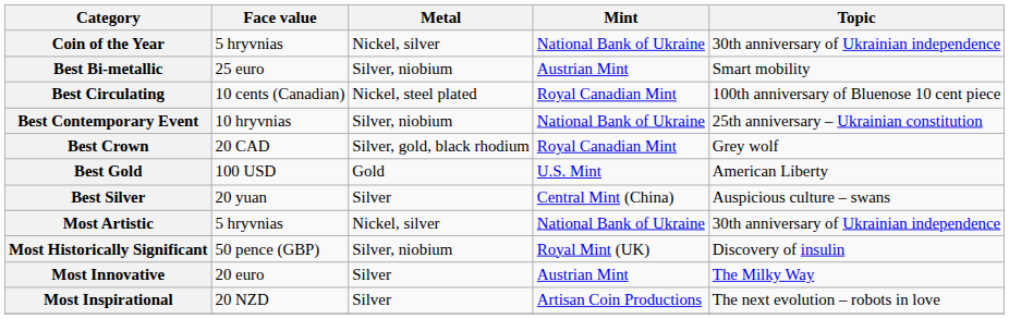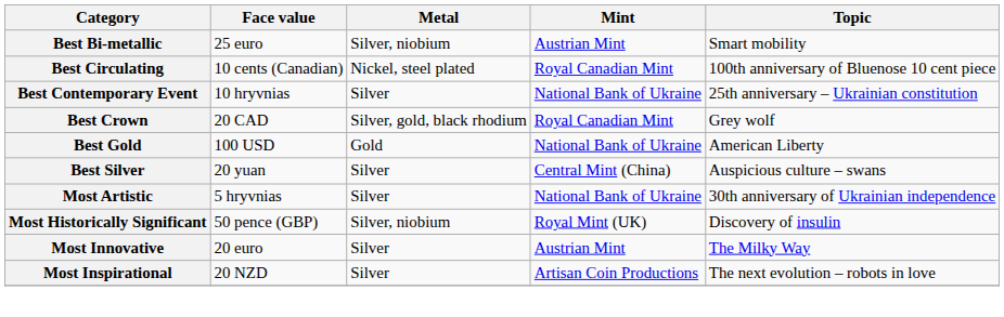- row: Coin of the Year | 5 hryvnias | Nickel, silver | National Bank of Ukraine | 30th anniversary of Ukrainian independence
Best Contemporary Event | Metal: Silver, niobium -> Silver
Best Gold | Mint: U.S. Mint -> National Bank of Ukraine
Most Artistic | Metal: Nickel, silver -> Silver
